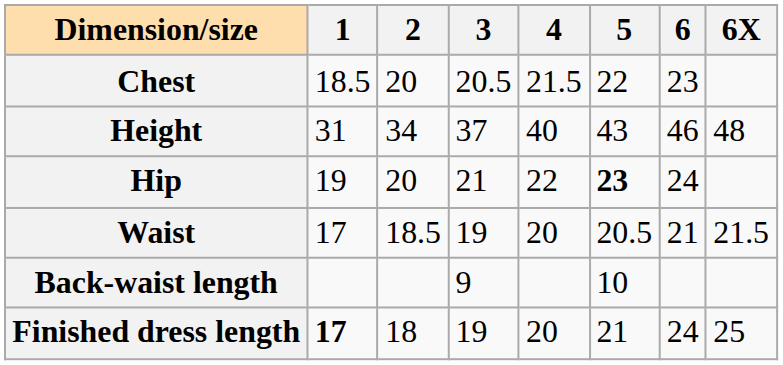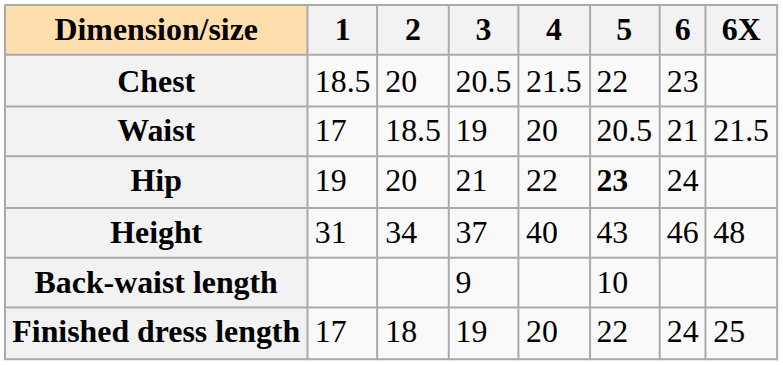rows swapped: Waist <-> Height
Finished dress length | 1: bold -> normal
Finished dress length | 5: 21 -> 22
